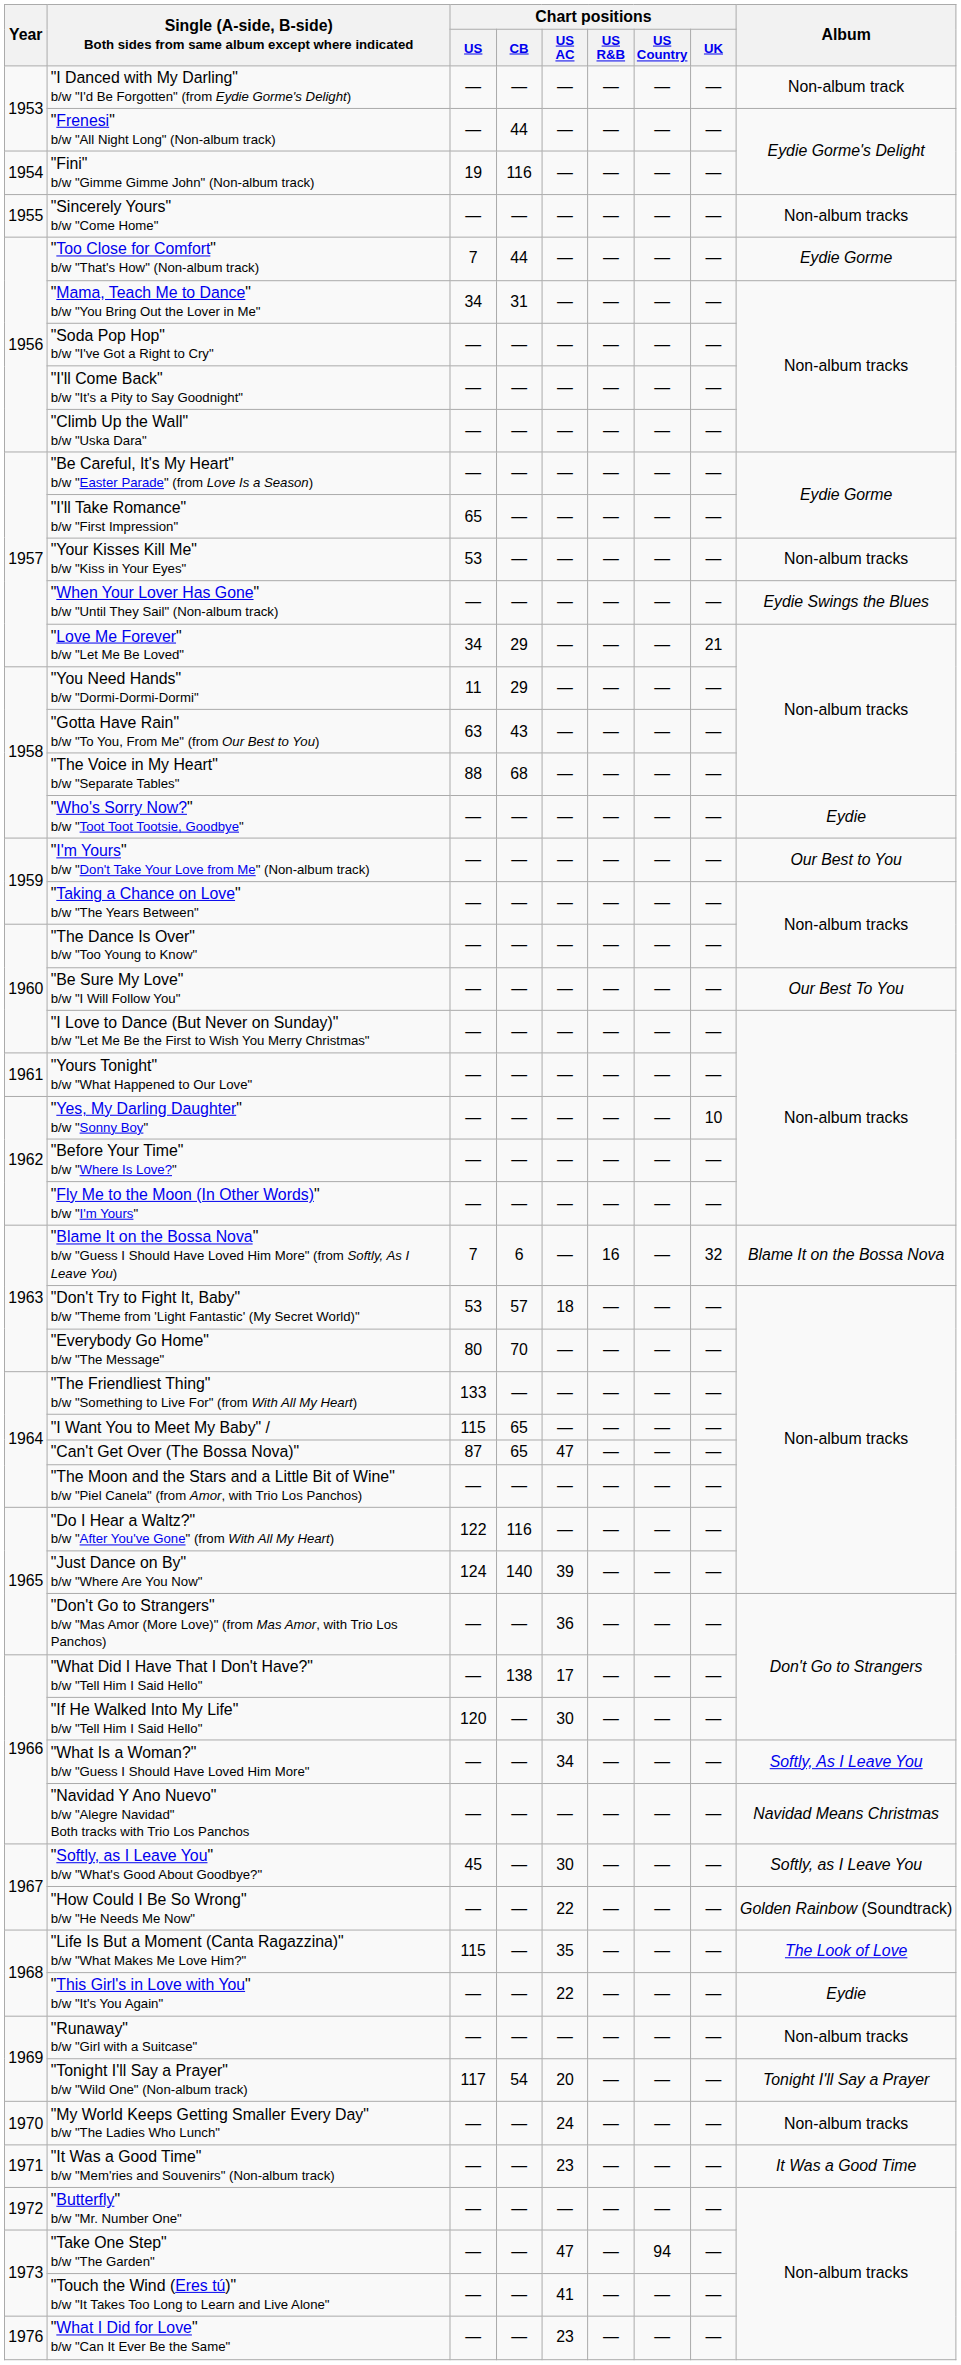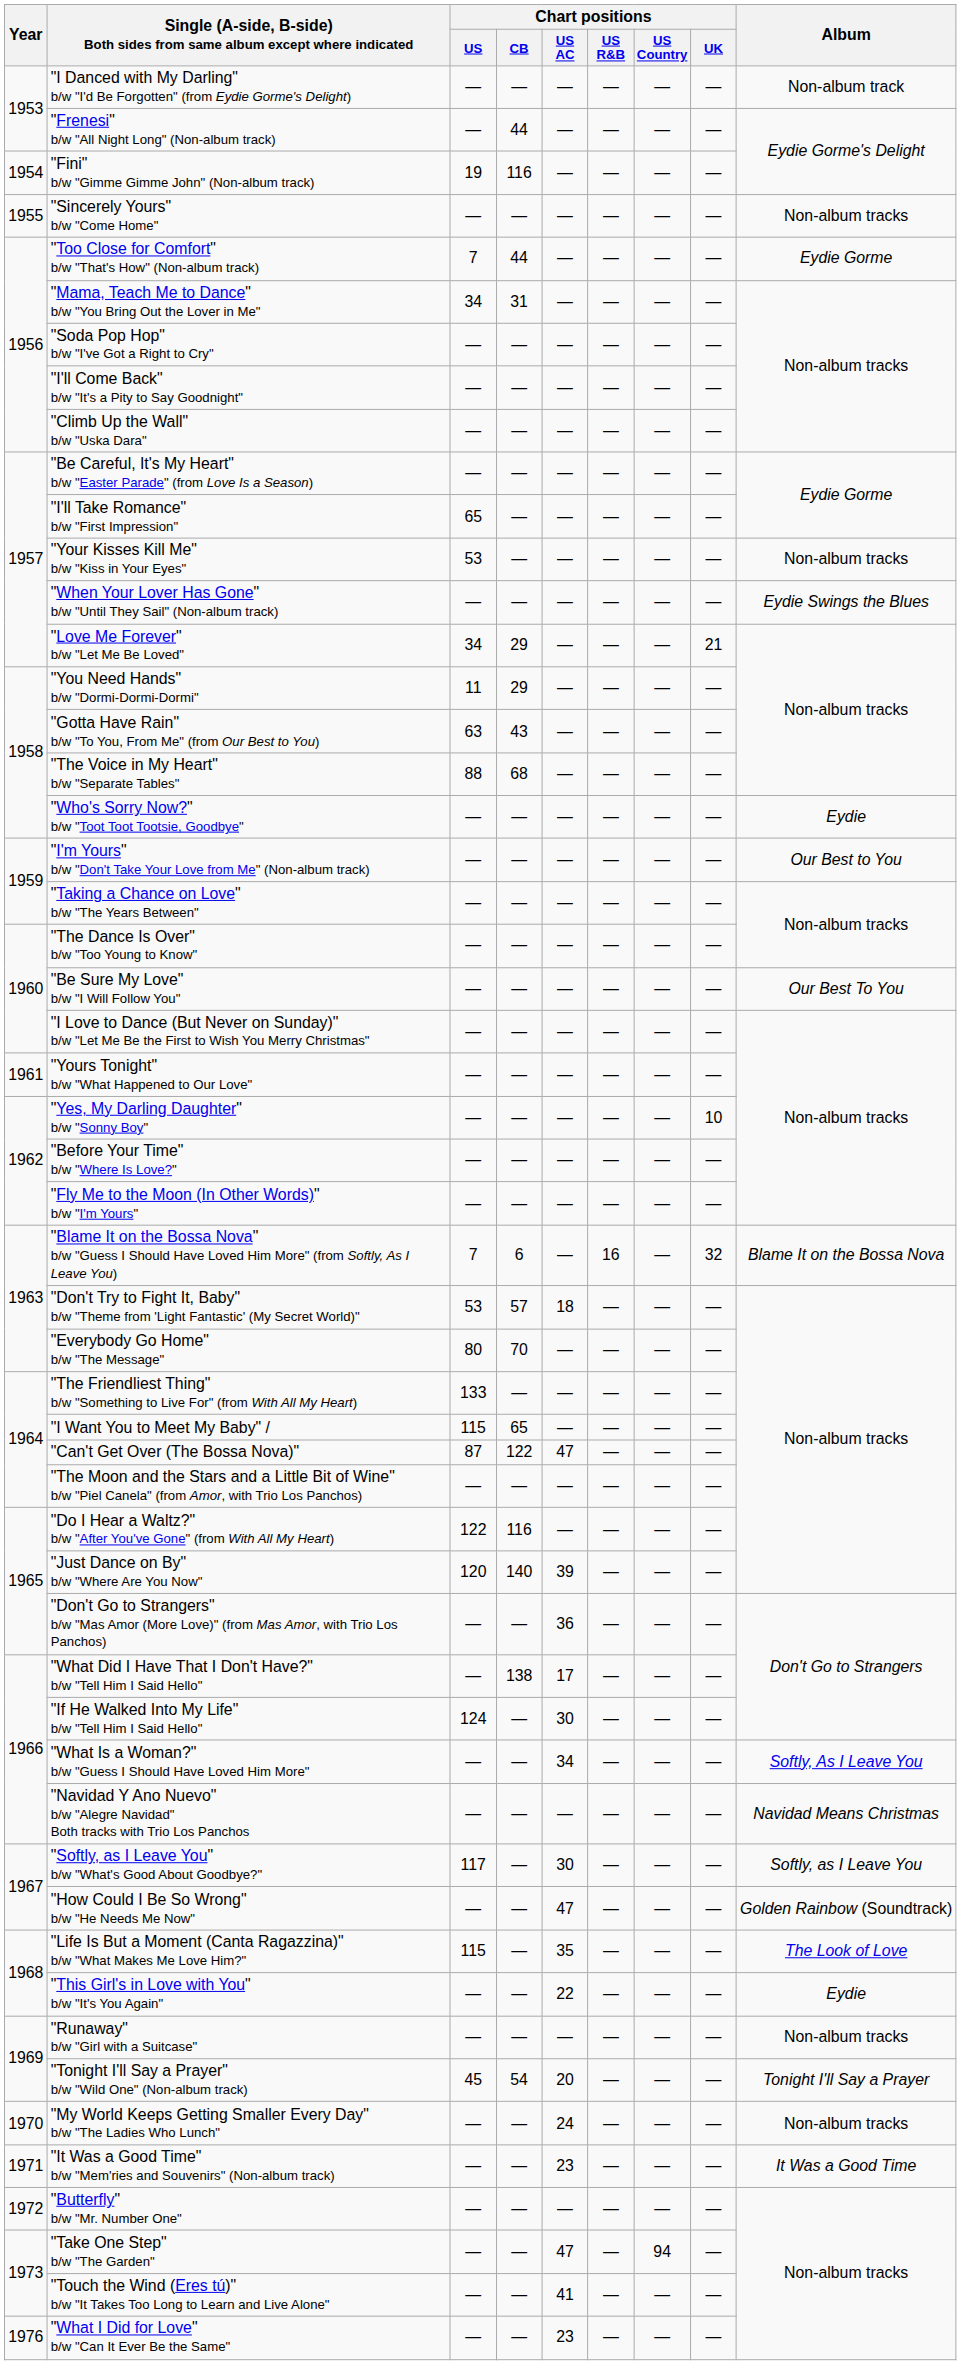"Can't Get Over (The Bossa Nova)" | Chart positions / CB: 65 -> 122
"Just Dance on By" b/w "Where Are You Now" | Chart positions / US: 124 -> 120
"If He Walked Into My Life" b/w "Tell Him I Said Hello" | Chart positions / US: 120 -> 124
"Softly, as I Leave You" b/w "What's Good About Goodbye?" | Chart positions / US: 45 -> 117
"How Could I Be So Wrong" b/w "He Needs Me Now" | Chart positions / US AC: 22 -> 47
"Tonight I'll Say a Prayer" b/w "Wild One" (Non-album track) | Chart positions / US: 117 -> 45
